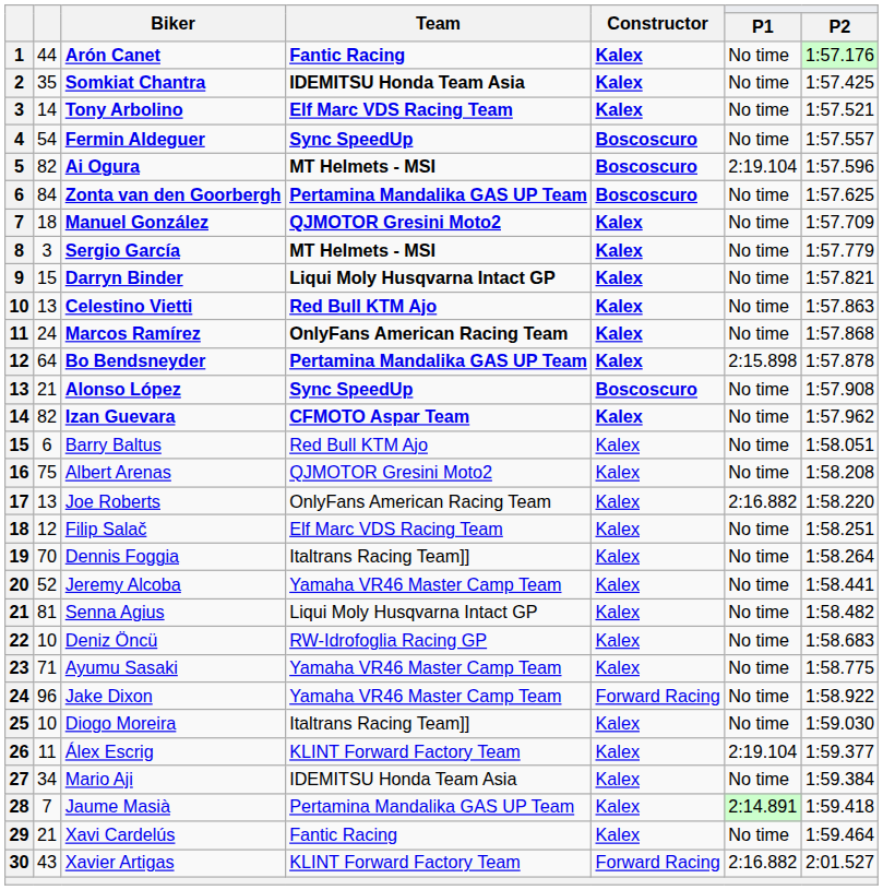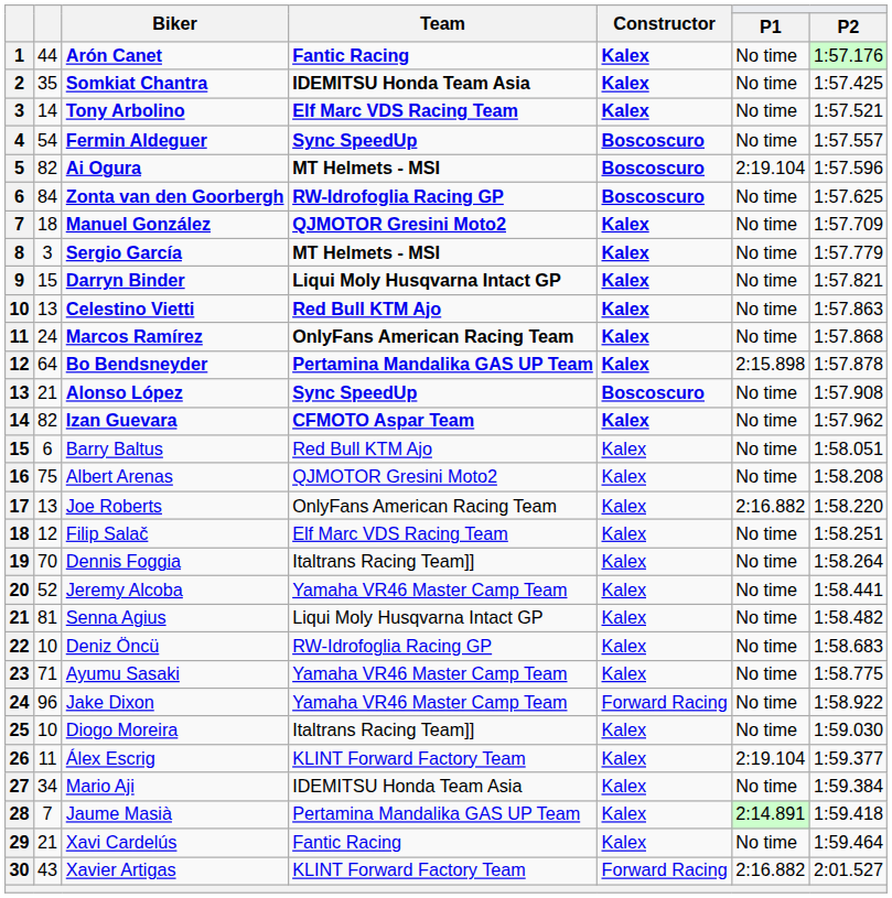Zonta van den Goorbergh | Team: Pertamina Mandalika GAS UP Team -> RW-Idrofoglia Racing GP
